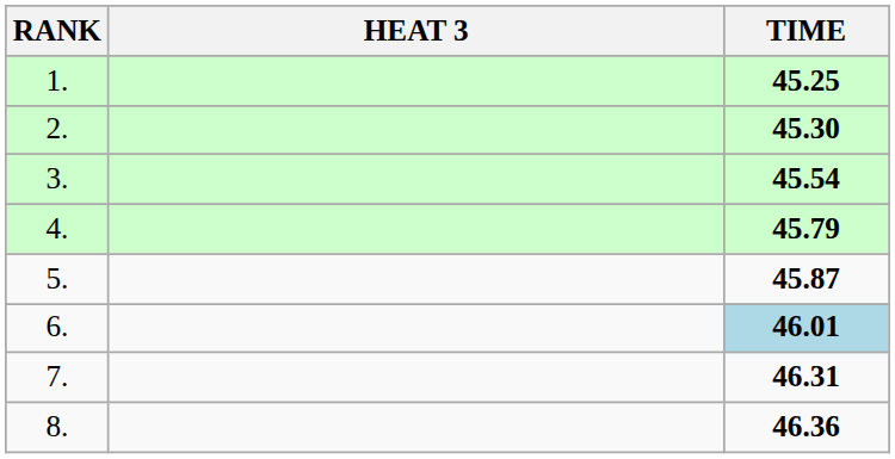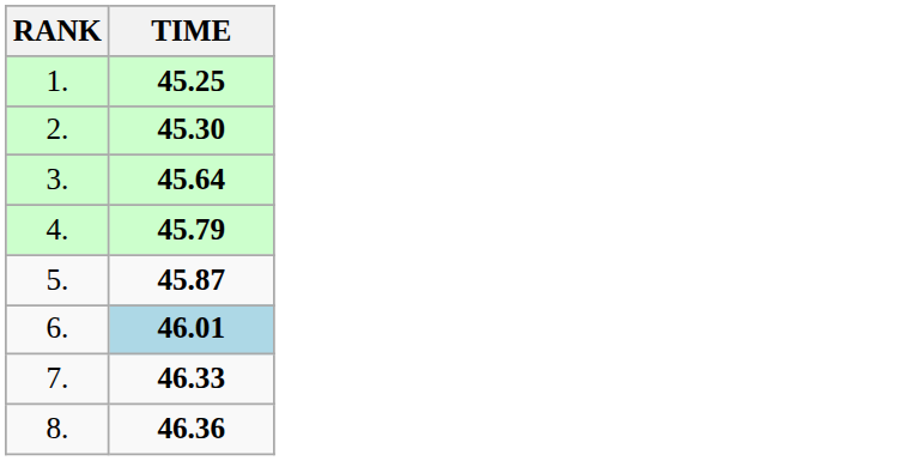- column: HEAT 3
3. | TIME: 45.54 -> 45.64
7. | TIME: 46.31 -> 46.33
